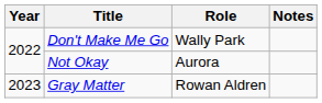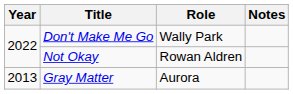Not Okay | Role: Aurora -> Rowan Aldren
Gray Matter | Year: 2023 -> 2013
Gray Matter | Role: Rowan Aldren -> Aurora
